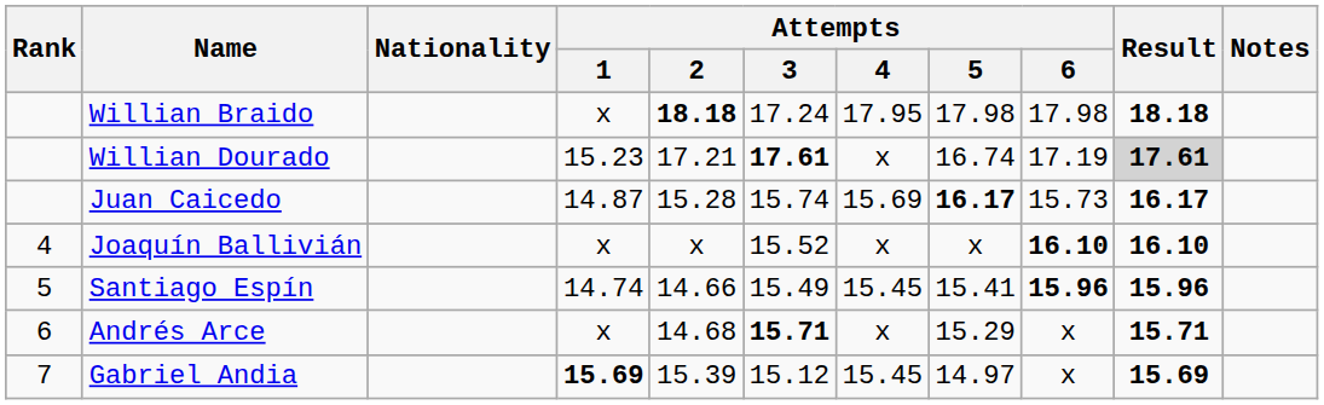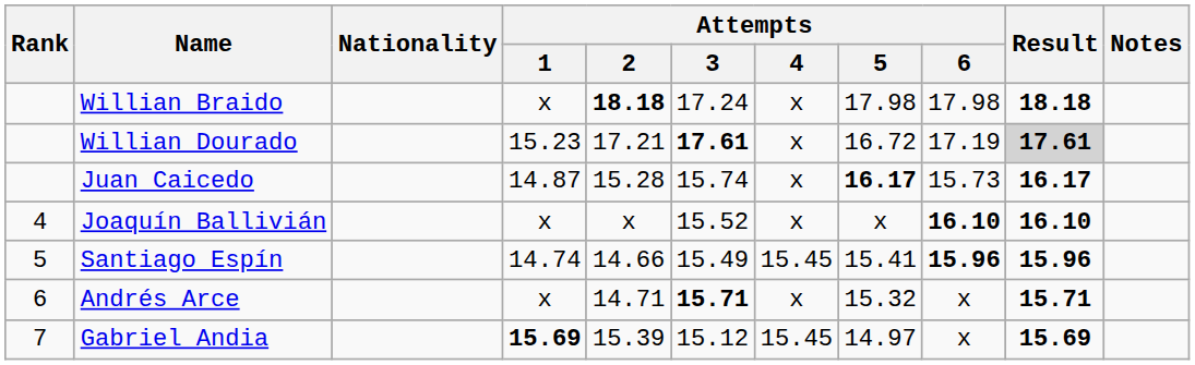Willian Braido | Attempts / 4: 17.95 -> x
Willian Dourado | Attempts / 5: 16.74 -> 16.72
Juan Caicedo | Attempts / 4: 15.69 -> x
Andrés Arce | Attempts / 2: 14.68 -> 14.71
Andrés Arce | Attempts / 5: 15.29 -> 15.32
